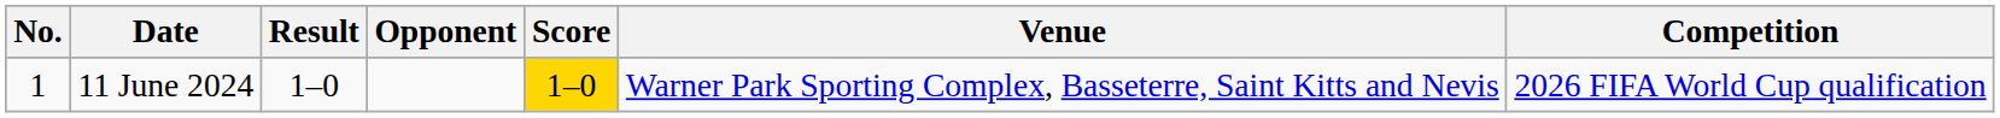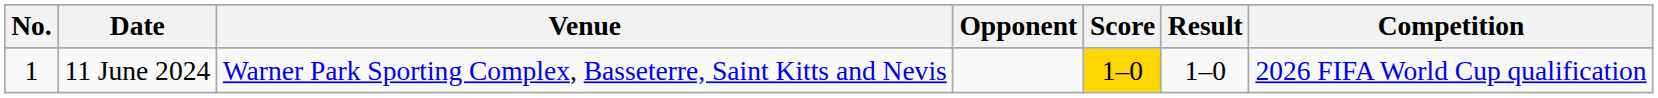columns swapped: Venue <-> Result
